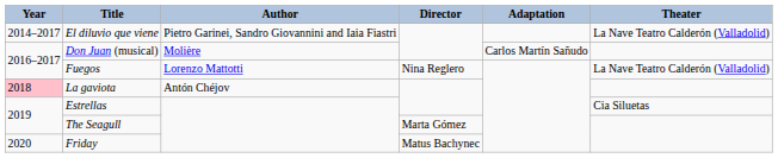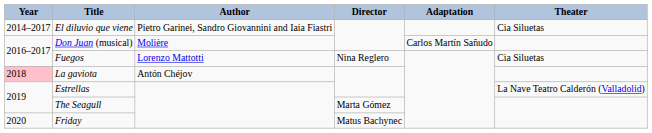El diluvio que viene | Theater: La Nave Teatro Calderón (Valladolid) -> Cia Siluetas
Fuegos | Theater: La Nave Teatro Calderón (Valladolid) -> Cia Siluetas
Estrellas | Theater: Cia Siluetas -> La Nave Teatro Calderón (Valladolid)
